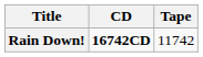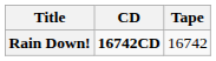Rain Down! | Tape: 11742 -> 16742
